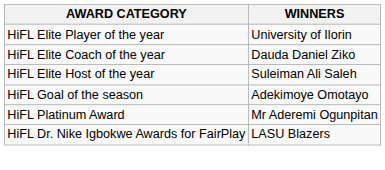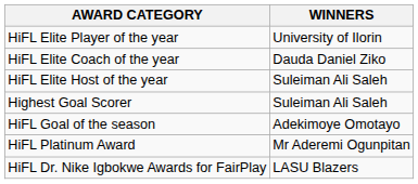+ row: Highest Goal Scorer | Suleiman Ali Saleh
